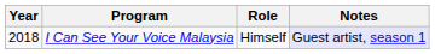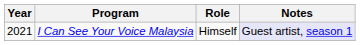I Can See Your Voice Malaysia | Year: 2018 -> 2021
